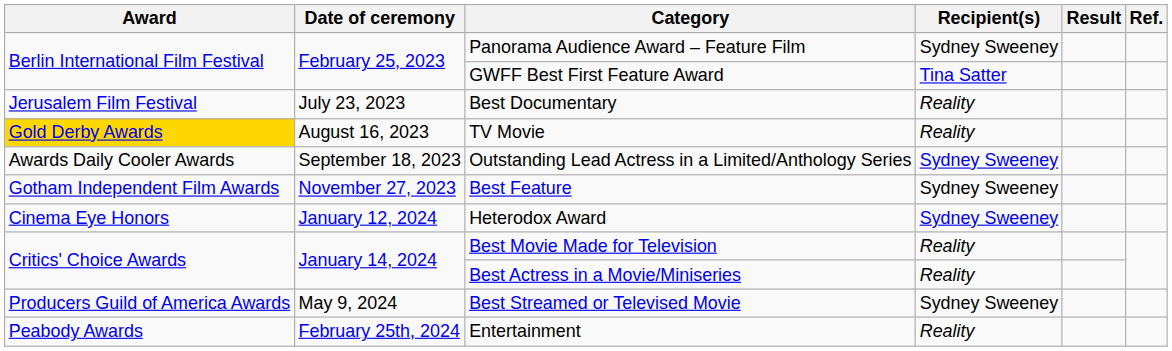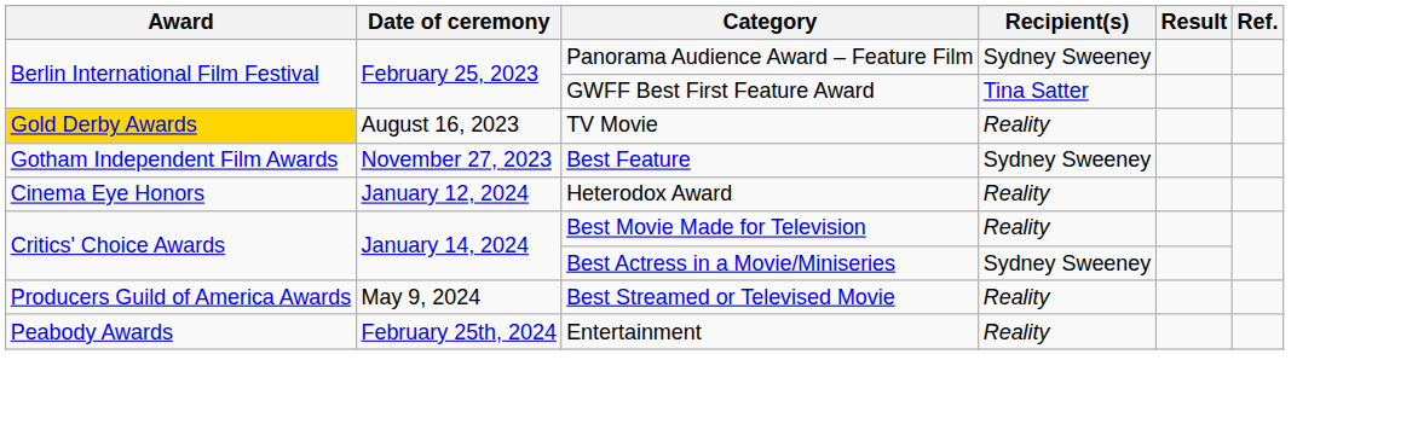- row: Jerusalem Film Festival | July 23, 2023 | Best Documentary | Reality
- row: Awards Daily Cooler Awards | September 18, 2023 | Outstanding Lead Actress in a Limited/Anthology Series | Sydney Sweeney
Heterodox Award | Recipient(s): Sydney Sweeney -> Reality
Best Actress in a Movie/Miniseries | Recipient(s): Reality -> Sydney Sweeney
Best Streamed or Televised Movie | Recipient(s): Sydney Sweeney -> Reality
